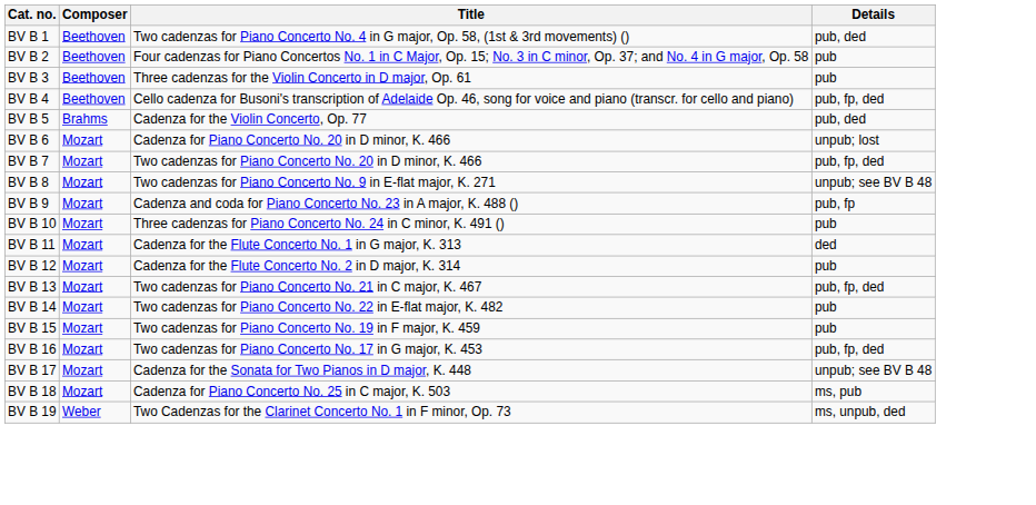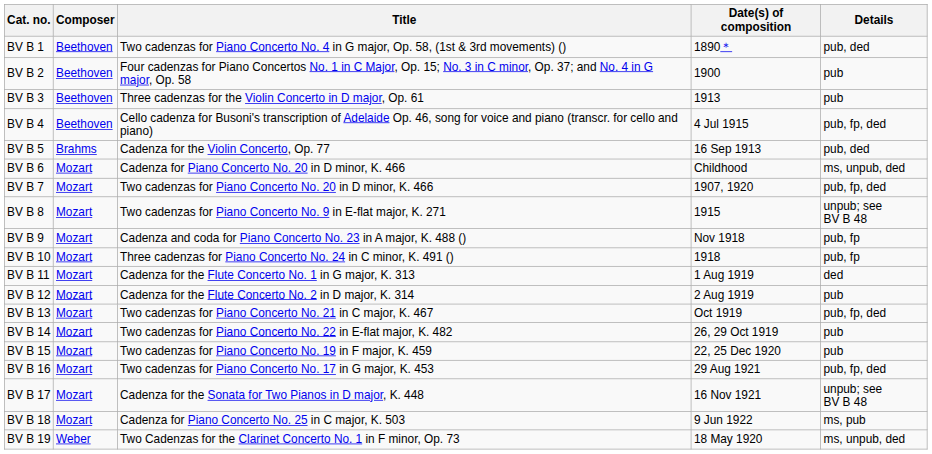+ column: Date(s) of composition | 1890＊ | 1900 | 1913 | 4 Jul 1915 | 16 Sep 1913 | Childhood | 1907, 1920 | 1915 | Nov 1918 | 1918 | 1 Aug 1919 | 2 Aug 1919 | Oct 1919 | 26, 29 Oct 1919 | 22, 25 Dec 1920 | 29 Aug 1921 | 16 Nov 1921 | 9 Jun 1922 | 18 May 1920
BV B 6 | Details: unpub; lost -> ms, unpub, ded
BV B 10 | Details: pub -> pub, fp
